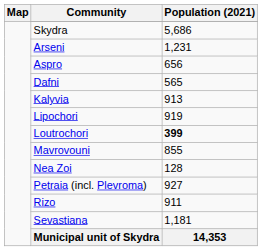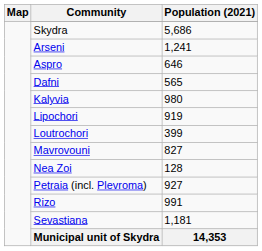Arseni | Population (2021): 1,231 -> 1,241
Aspro | Population (2021): 656 -> 646
Kalyvia | Population (2021): 913 -> 980
Loutrochori | Population (2021): bold -> normal
Mavrovouni | Population (2021): 855 -> 827
Rizo | Population (2021): 911 -> 991
